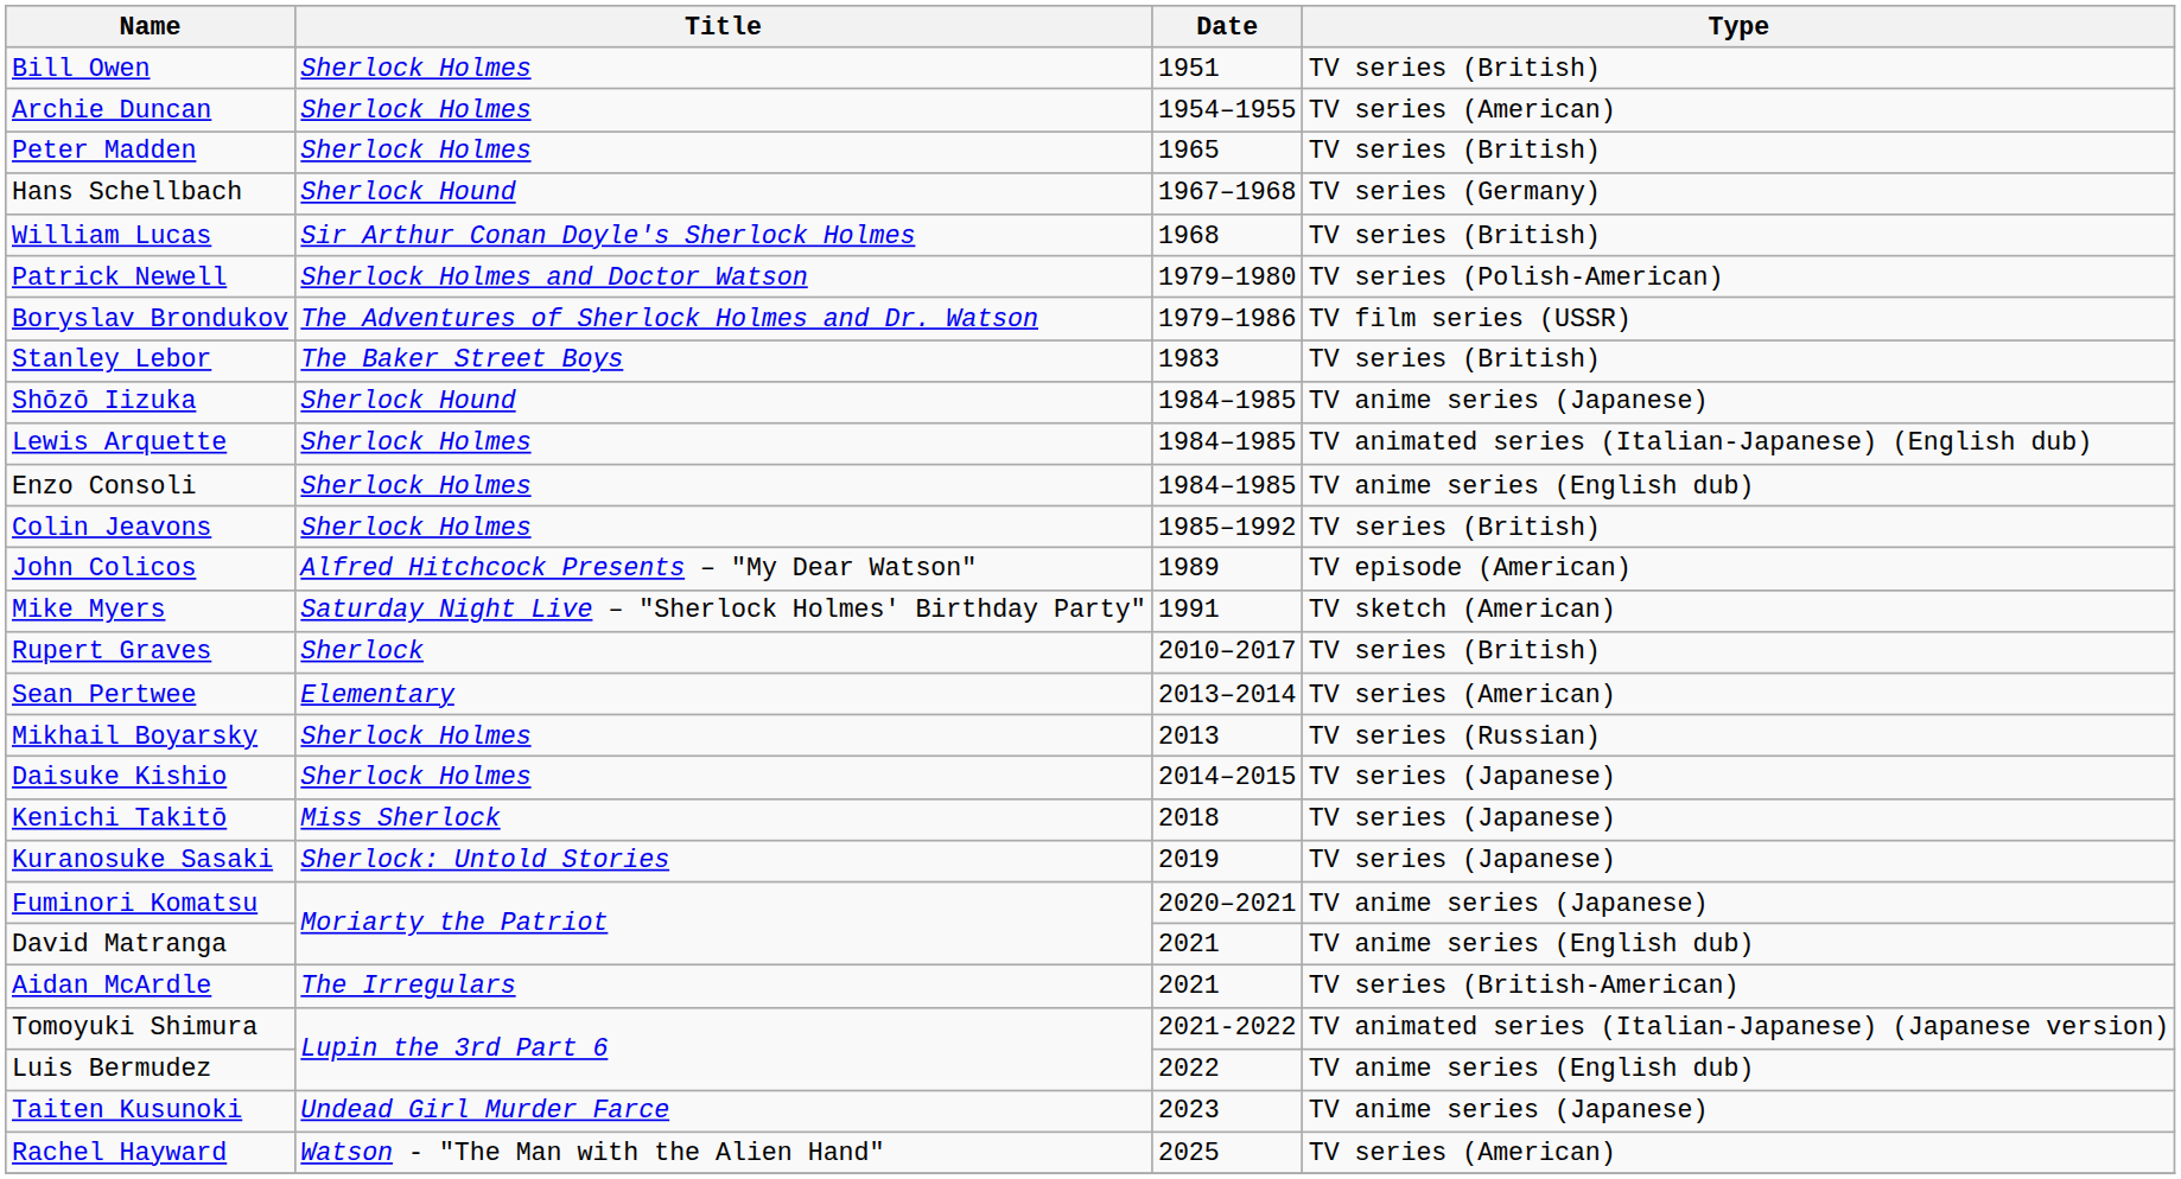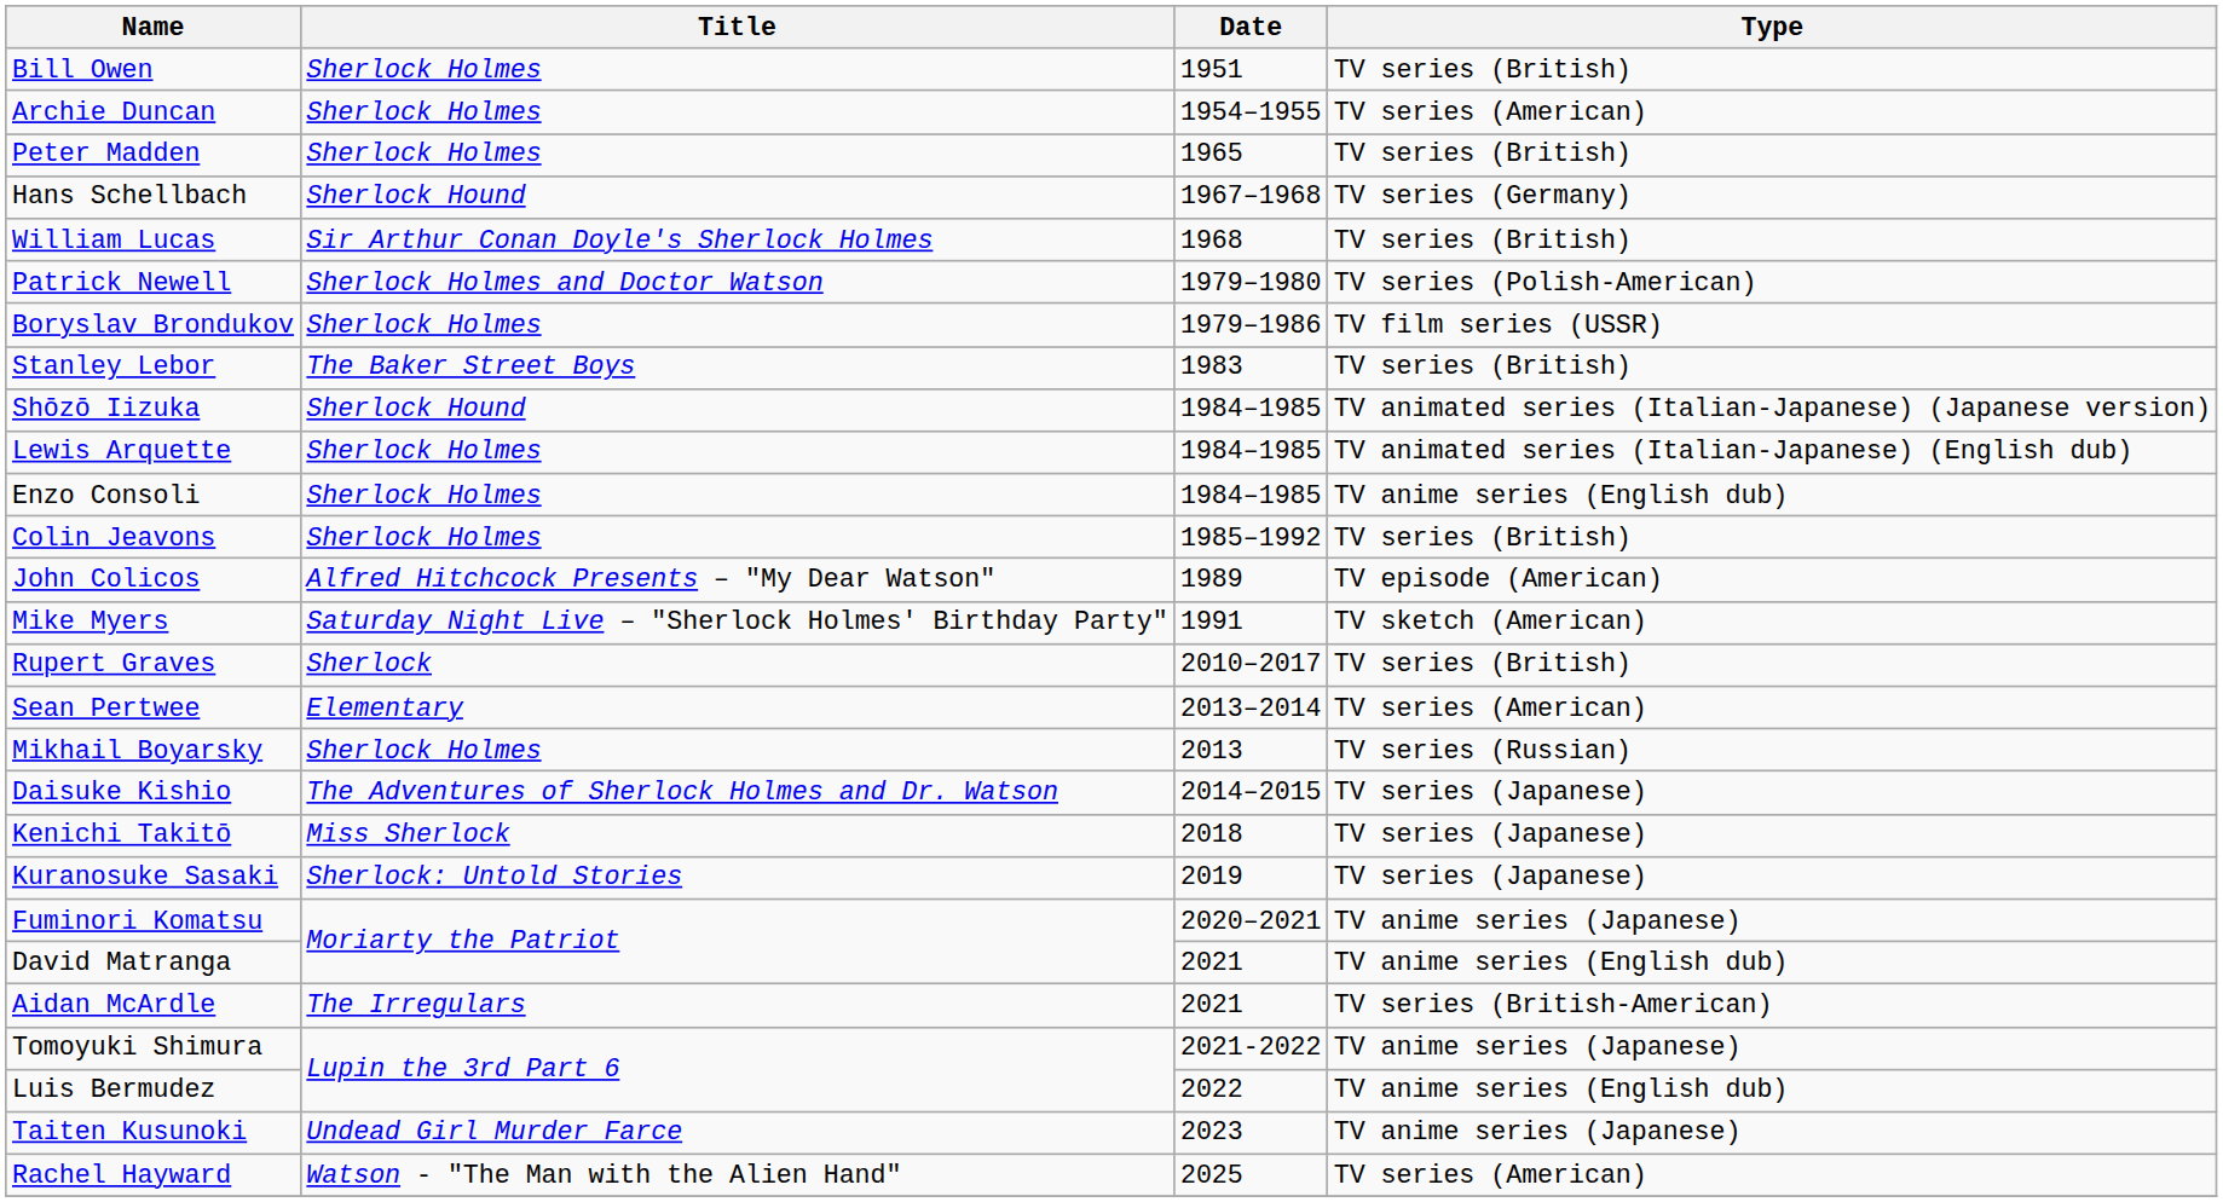Boryslav Brondukov | Title: The Adventures of Sherlock Holmes and Dr. Watson -> Sherlock Holmes
Shōzō Iizuka | Type: TV anime series (Japanese) -> TV animated series (Italian-Japanese) (Japanese version)
Daisuke Kishio | Title: Sherlock Holmes -> The Adventures of Sherlock Holmes and Dr. Watson
Tomoyuki Shimura | Type: TV animated series (Italian-Japanese) (Japanese version) -> TV anime series (Japanese)
